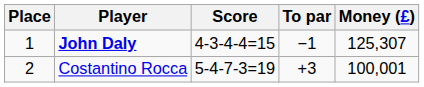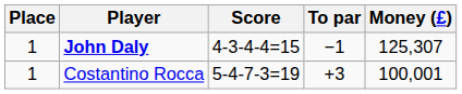Costantino Rocca | Place: 2 -> 1
